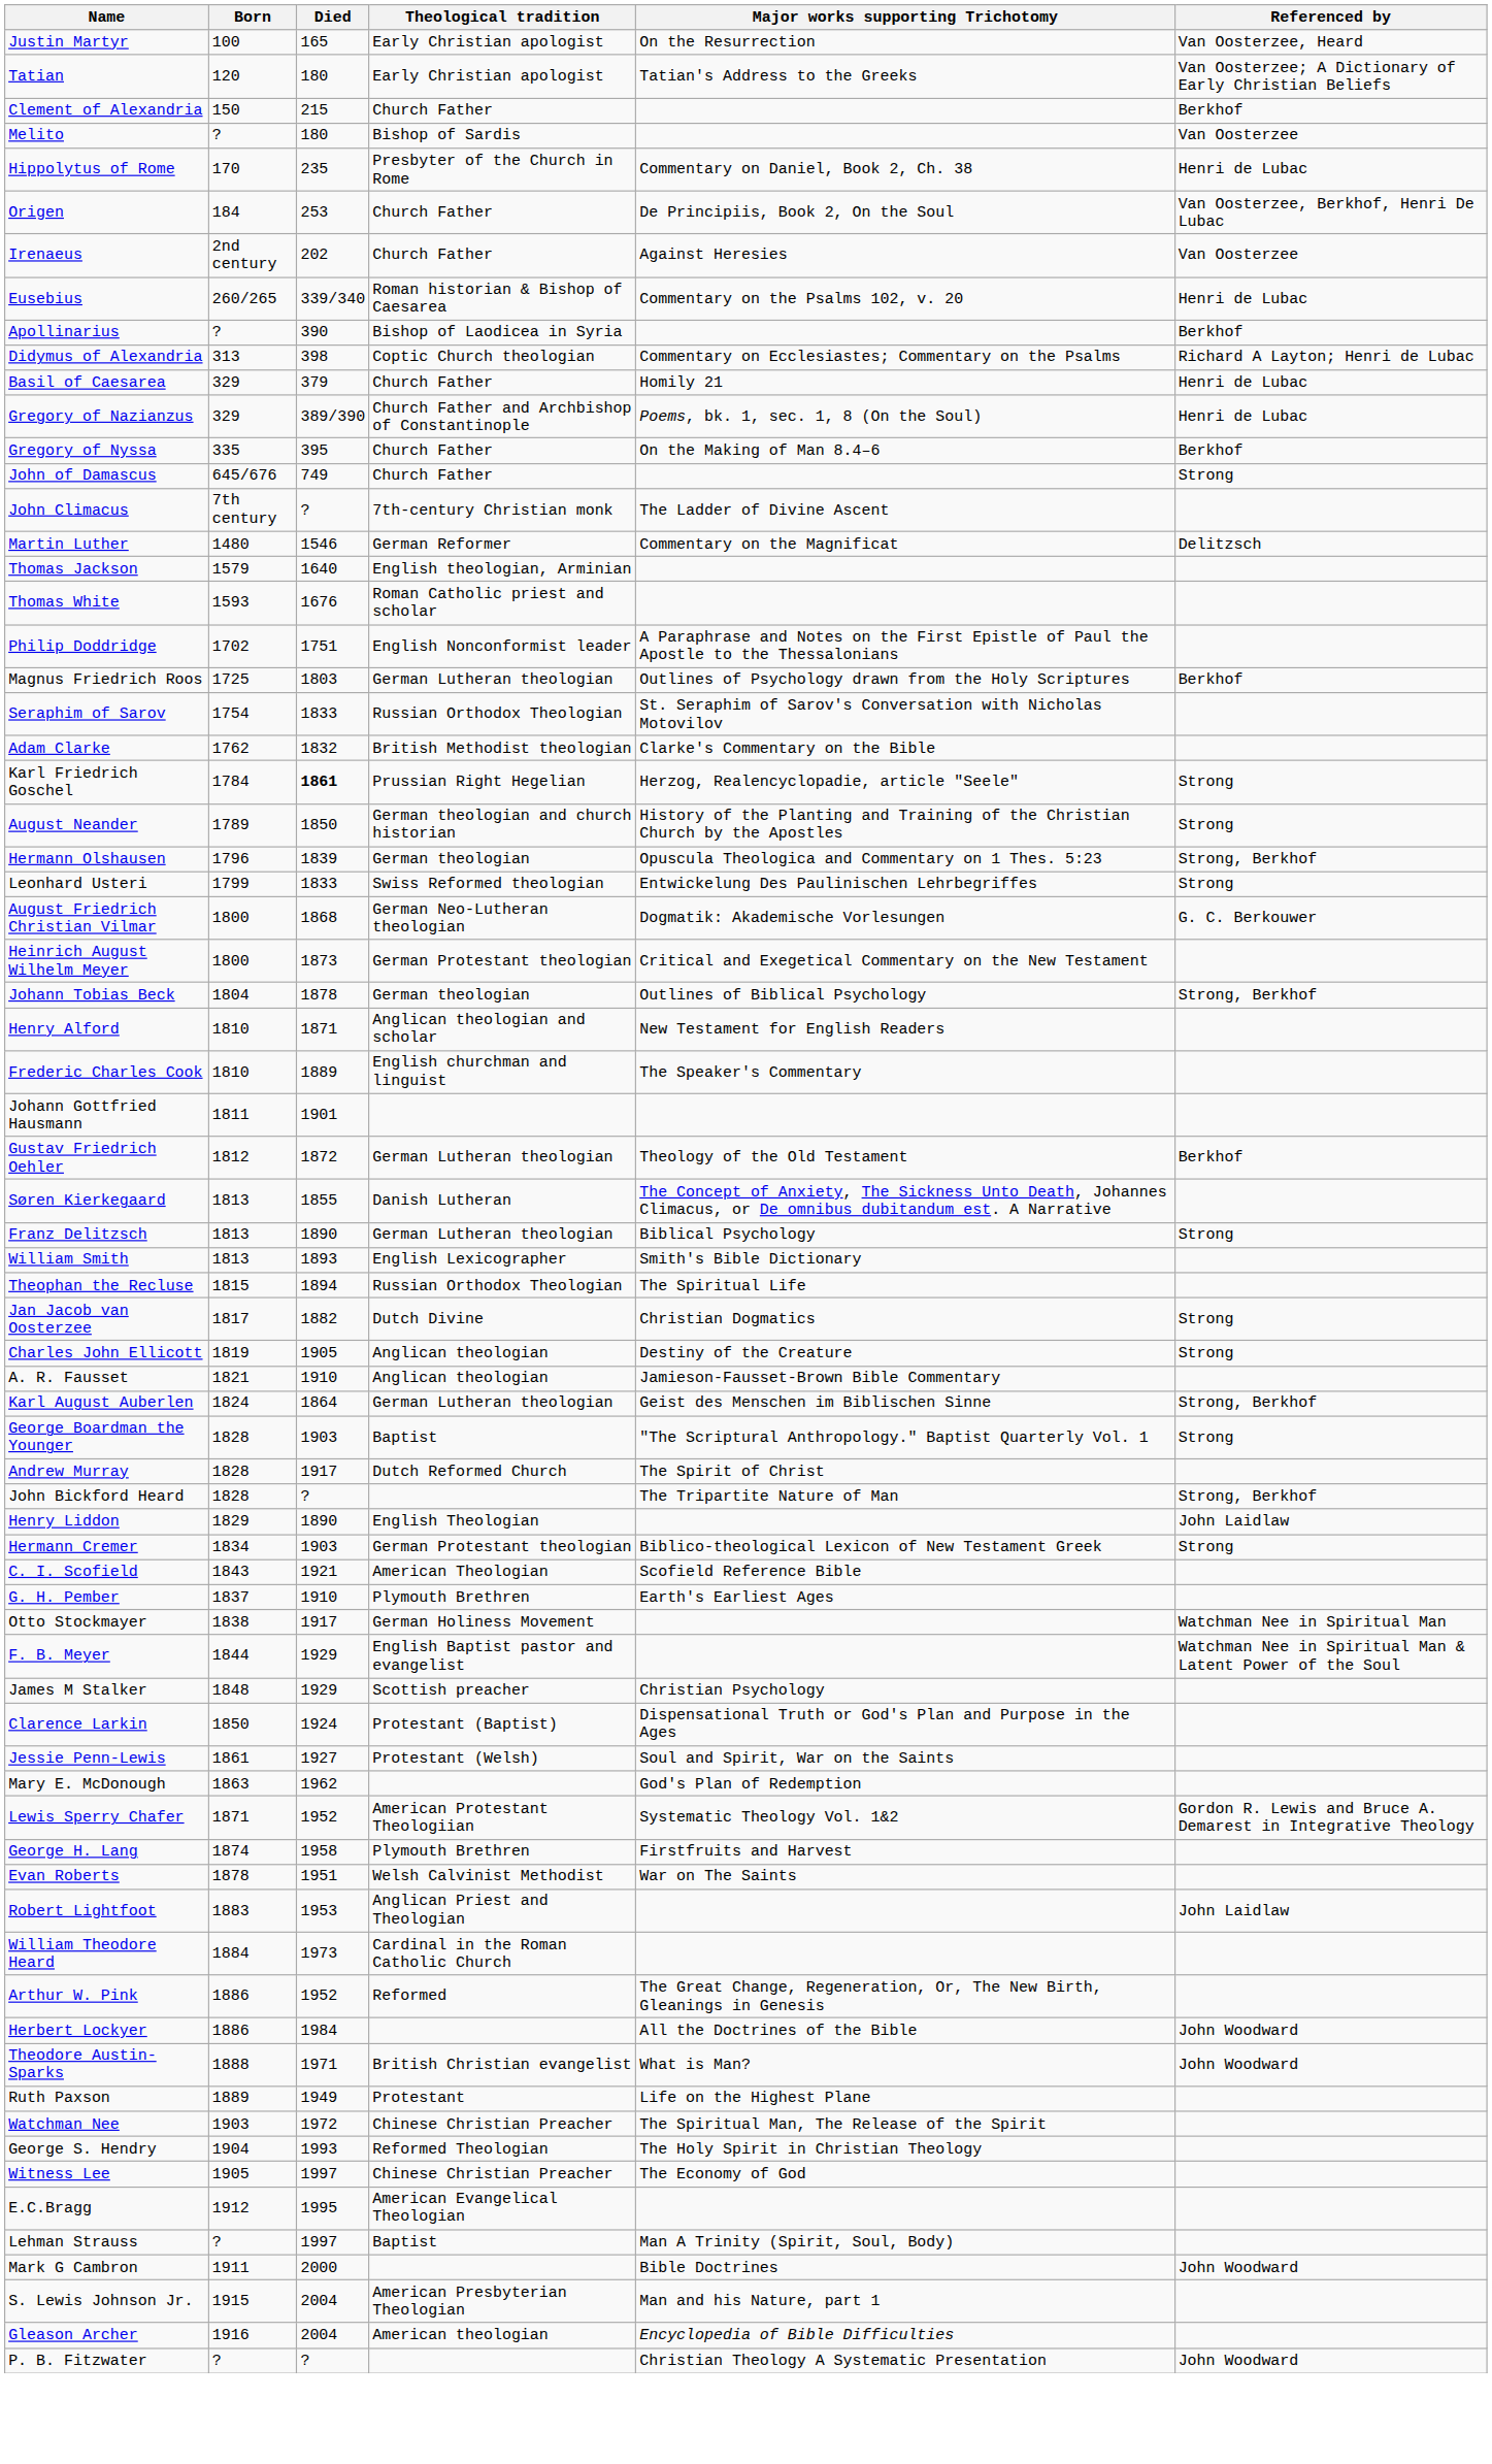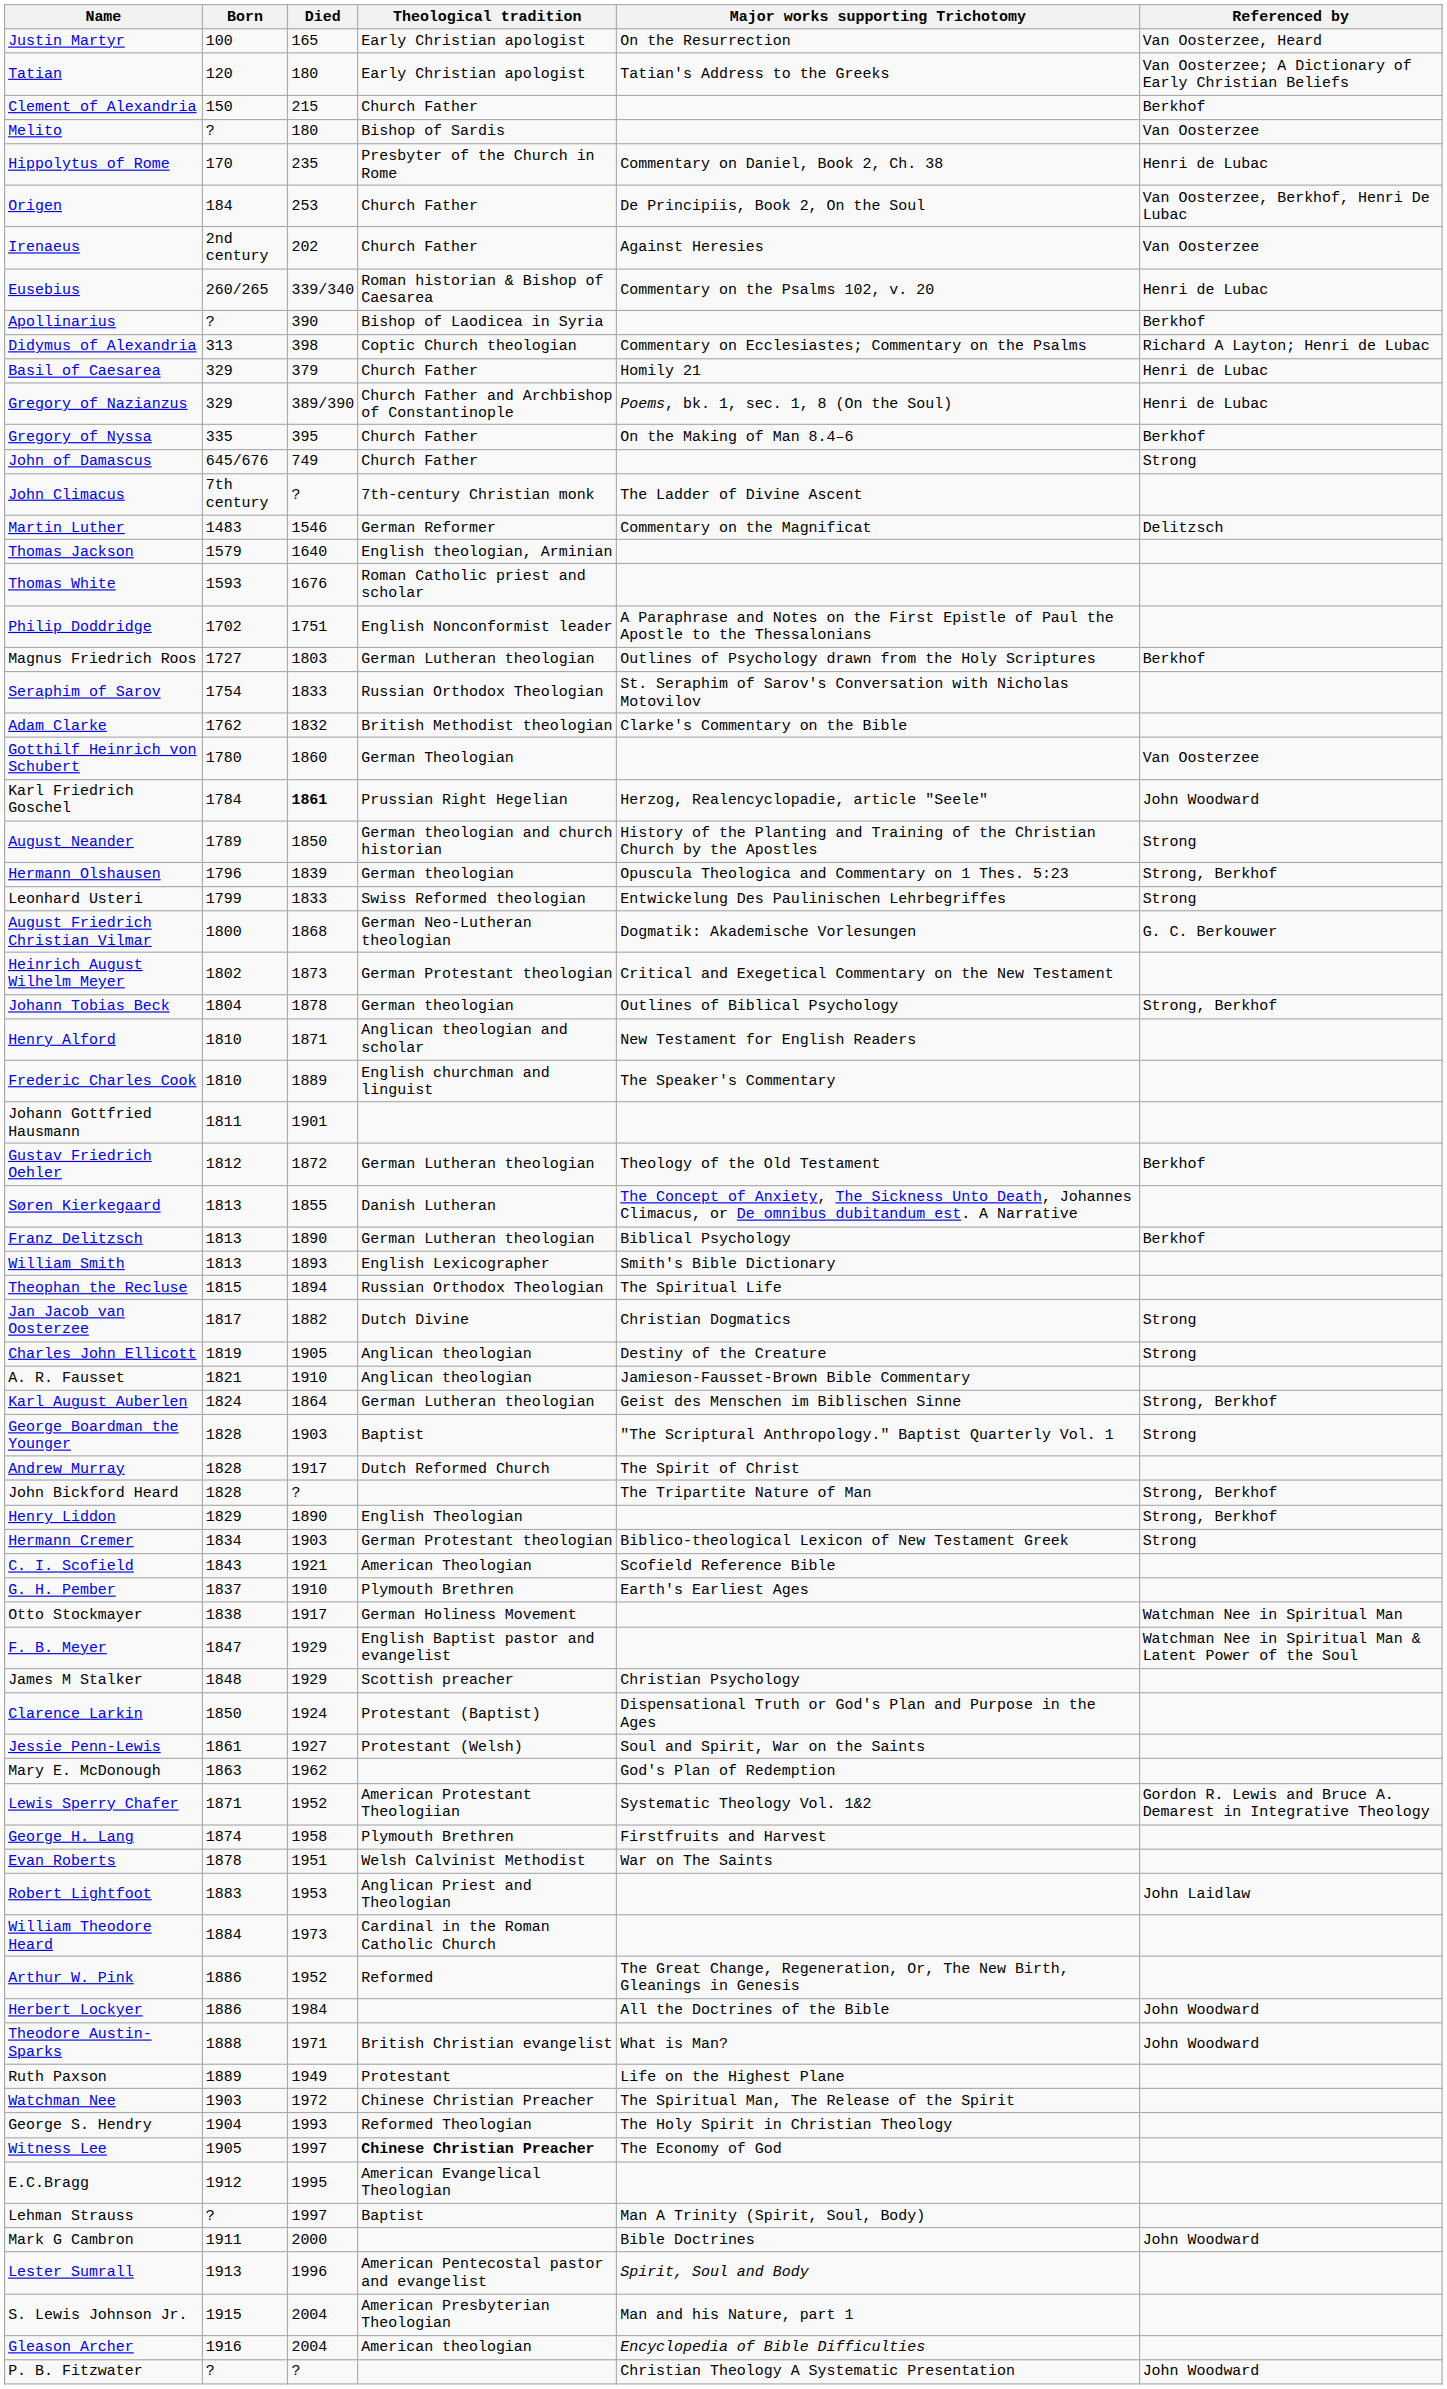Martin Luther | Born: 1480 -> 1483
Magnus Friedrich Roos | Born: 1725 -> 1727
+ row: Gotthilf Heinrich von Schubert | 1780 | 1860 | German Theologian | Van Oosterzee
Karl Friedrich Goschel | Referenced by: Strong -> John Woodward
Heinrich August Wilhelm Meyer | Born: 1800 -> 1802
Franz Delitzsch | Referenced by: Strong -> Berkhof
Henry Liddon | Referenced by: John Laidlaw -> Strong, Berkhof
F. B. Meyer | Born: 1844 -> 1847
Witness Lee | Theological tradition: normal -> bold
+ row: Lester Sumrall | 1913 | 1996 | American Pentecostal pastor and evangelist | Spirit, Soul and Body
